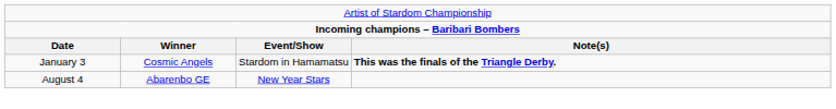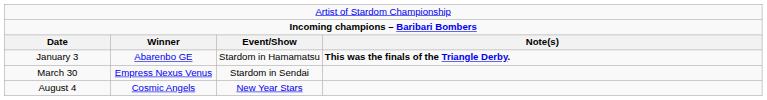January 3 | column 2: Cosmic Angels -> Abarenbo GE
+ row: March 30 | Empress Nexus Venus | Stardom in Sendai
August 4 | column 2: Abarenbo GE -> Cosmic Angels
